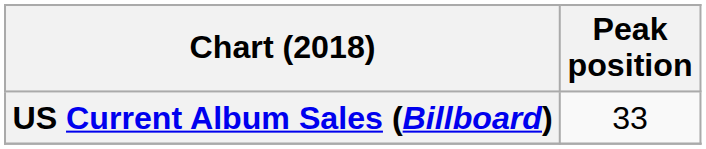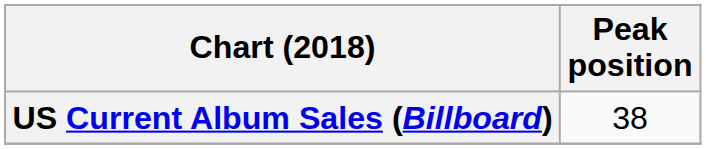US Current Album Sales (Billboard) | Peak position: 33 -> 38
